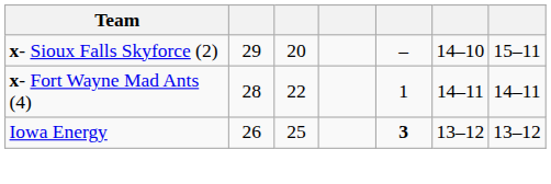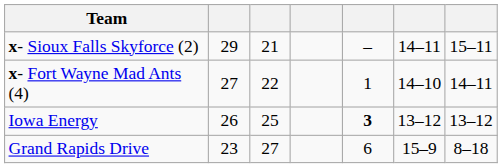x- Sioux Falls Skyforce (2) | column 3: 20 -> 21
x- Sioux Falls Skyforce (2) | column 6: 14–10 -> 14–11
x- Fort Wayne Mad Ants (4) | column 2: 28 -> 27
x- Fort Wayne Mad Ants (4) | column 6: 14–11 -> 14–10
+ row: Grand Rapids Drive | 23 | 27 | 6 | 15–9 | 8–18
